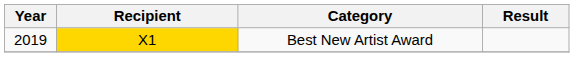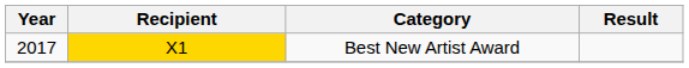Best New Artist Award | Year: 2019 -> 2017
